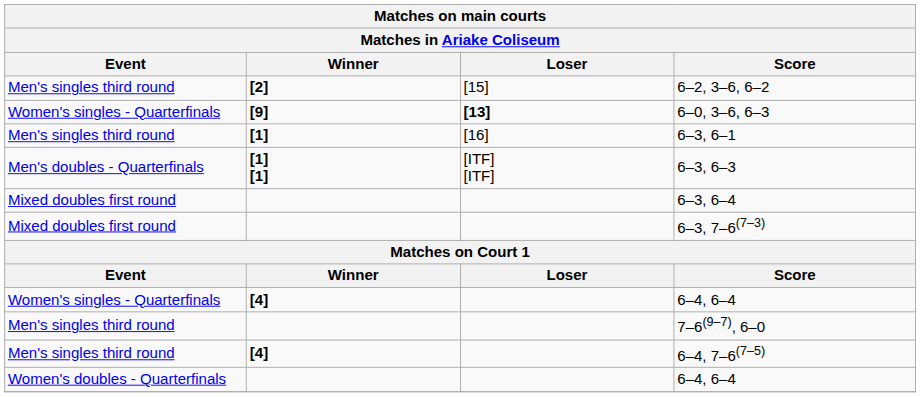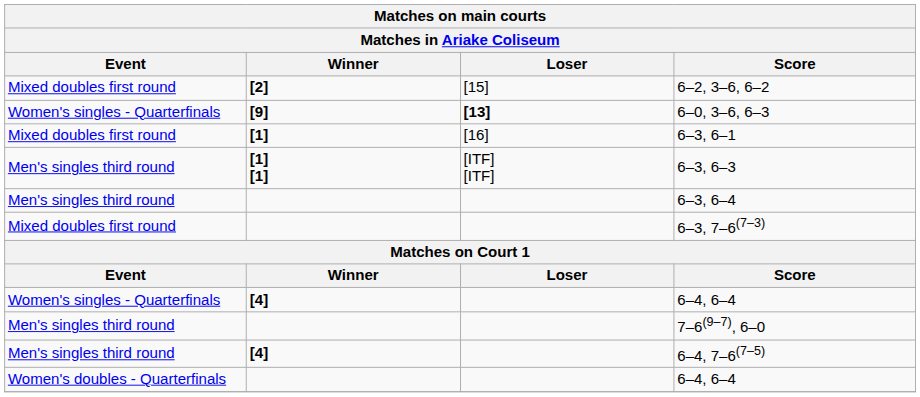6–2, 3–6, 6–2 | Event: Men's singles third round -> Mixed doubles first round
6–3, 6–1 | Event: Men's singles third round -> Mixed doubles first round
6–3, 6–3 | Event: Men's doubles - Quarterfinals -> Men's singles third round
6–3, 6–4 | Event: Mixed doubles first round -> Men's singles third round
